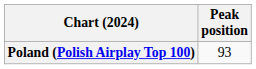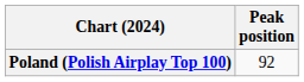Poland (Polish Airplay Top 100) | Peak position: 93 -> 92
